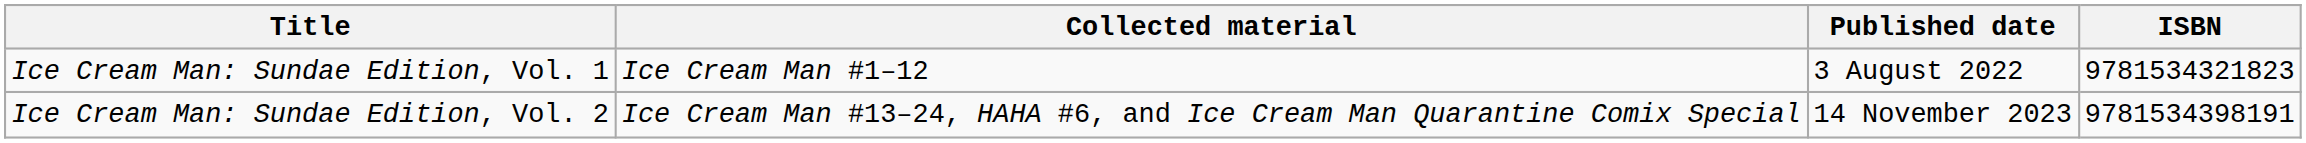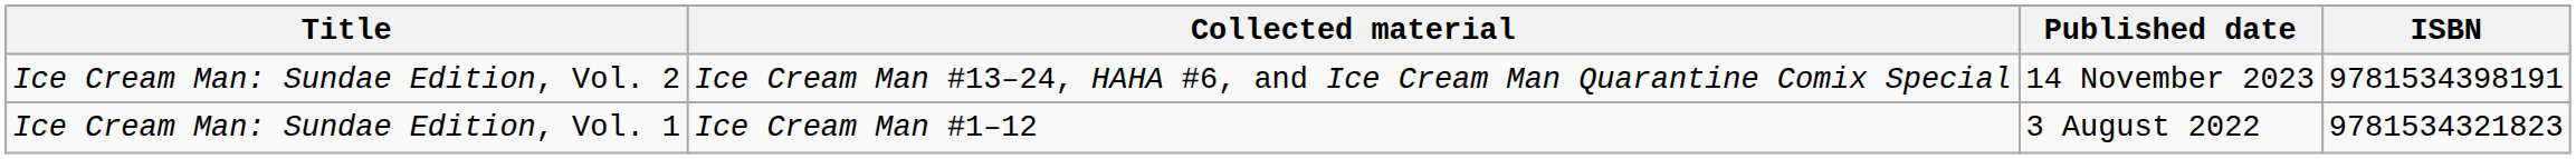rows swapped: Ice Cream Man: Sundae Edition, Vol. 1 <-> Ice Cream Man: Sundae Edition, Vol. 2
